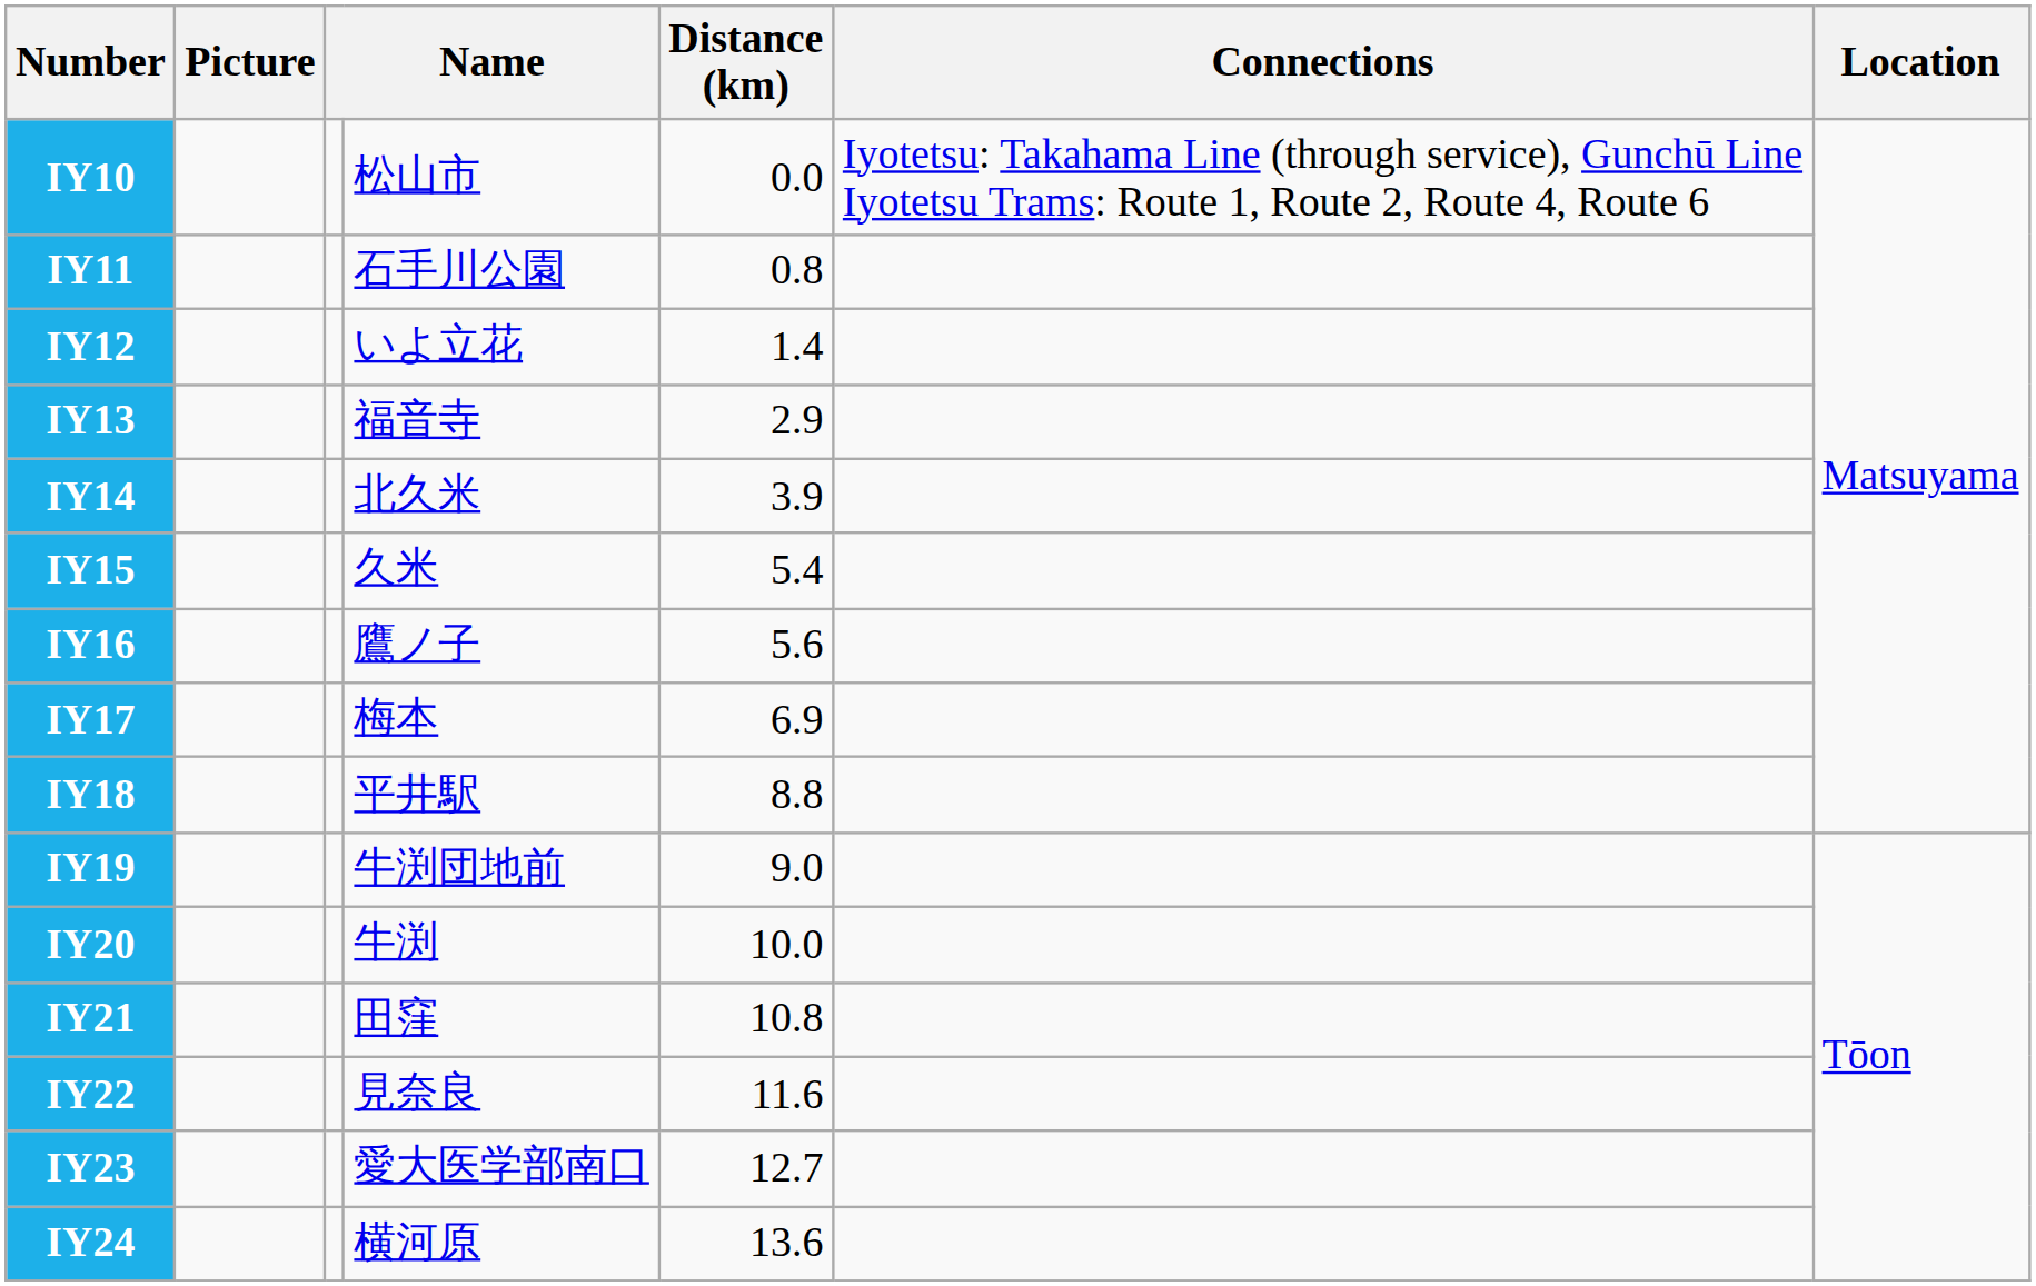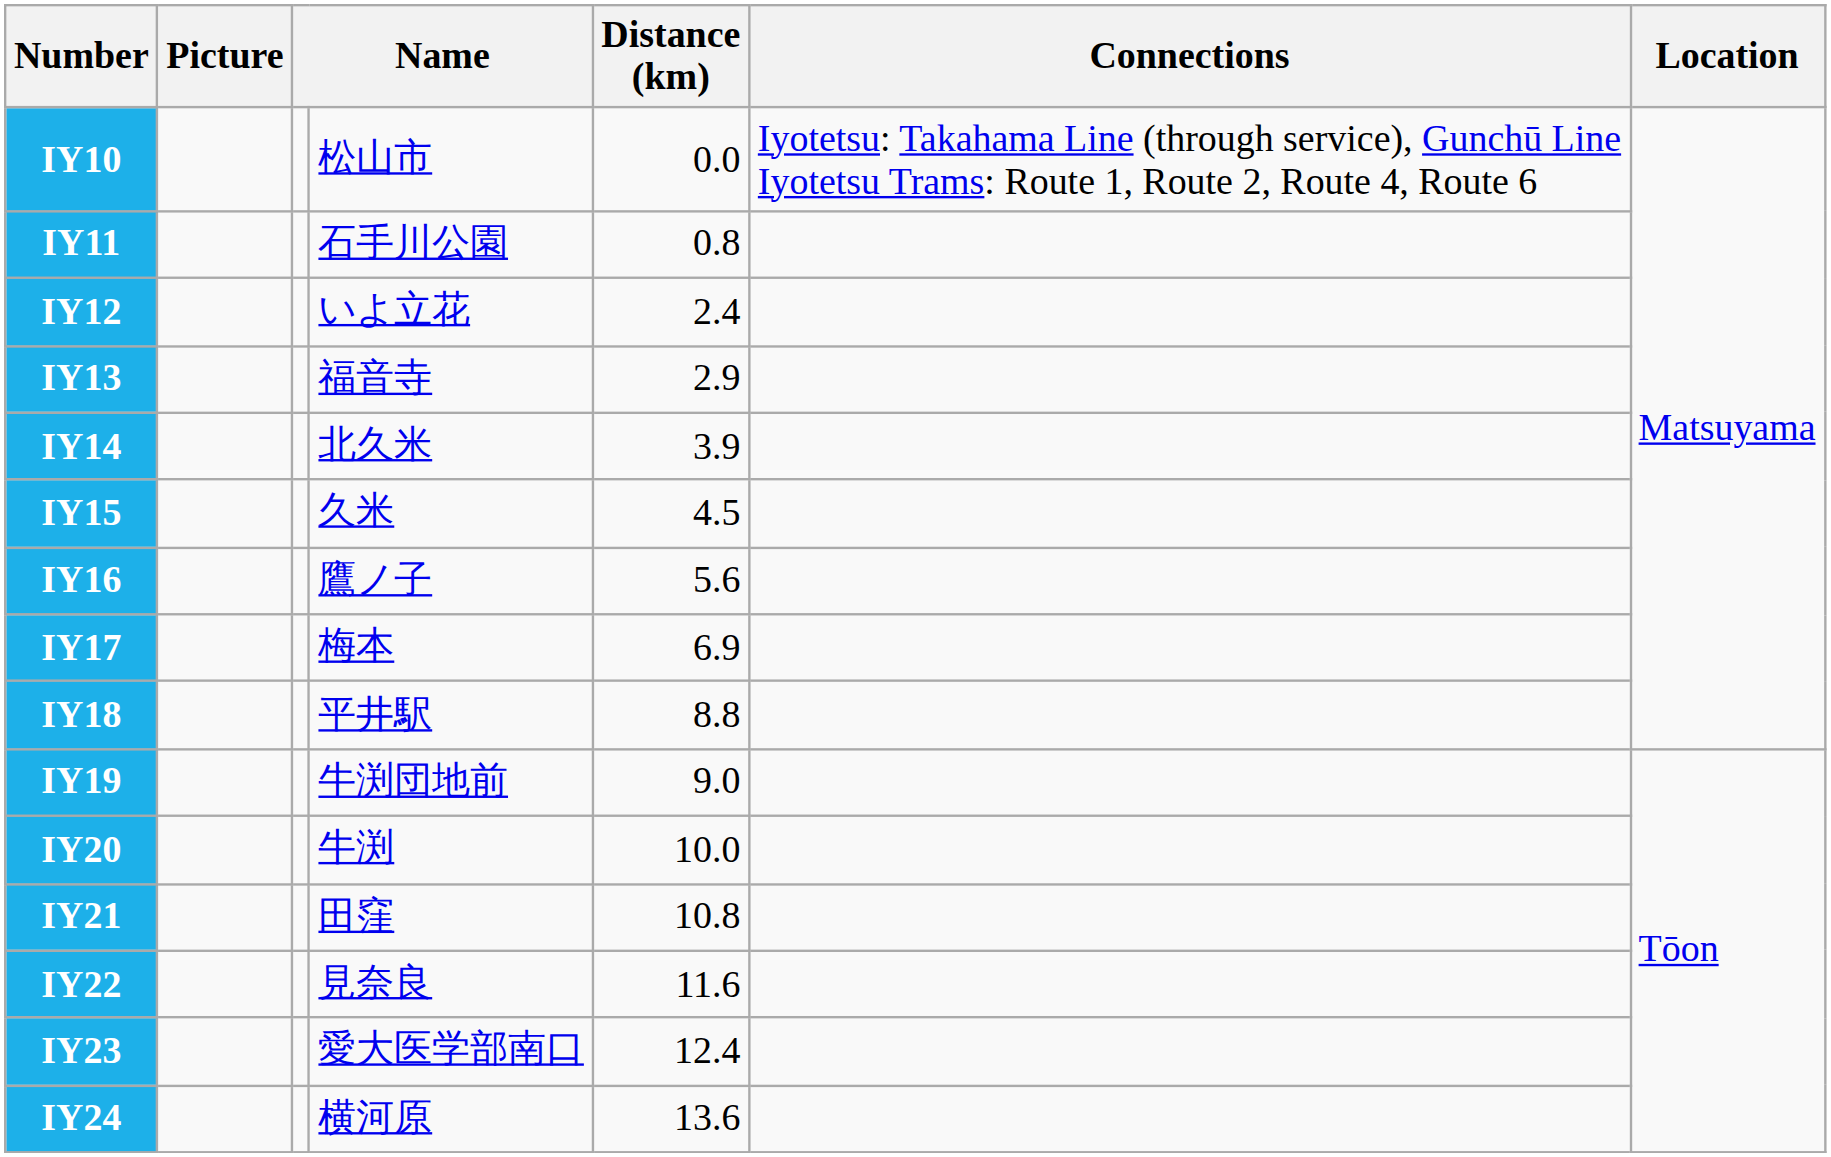IY12 | Distance (km): 1.4 -> 2.4
IY15 | Distance (km): 5.4 -> 4.5
IY23 | Distance (km): 12.7 -> 12.4
